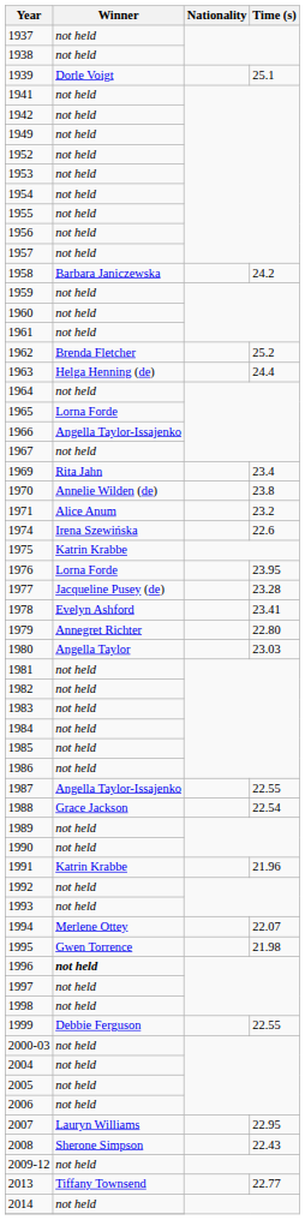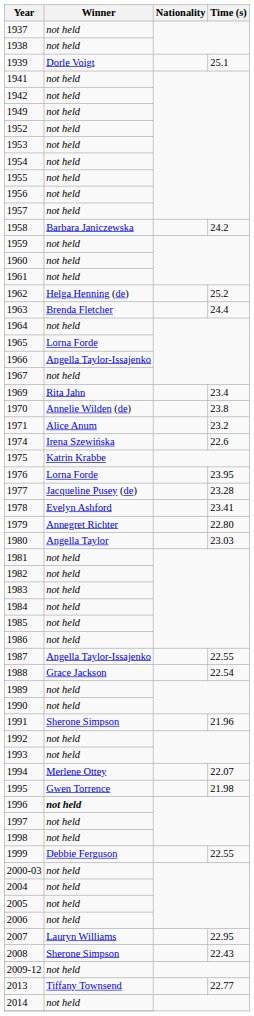1962 | Winner: Brenda Fletcher -> Helga Henning (de)
1963 | Winner: Helga Henning (de) -> Brenda Fletcher
1991 | Winner: Katrin Krabbe -> Sherone Simpson
